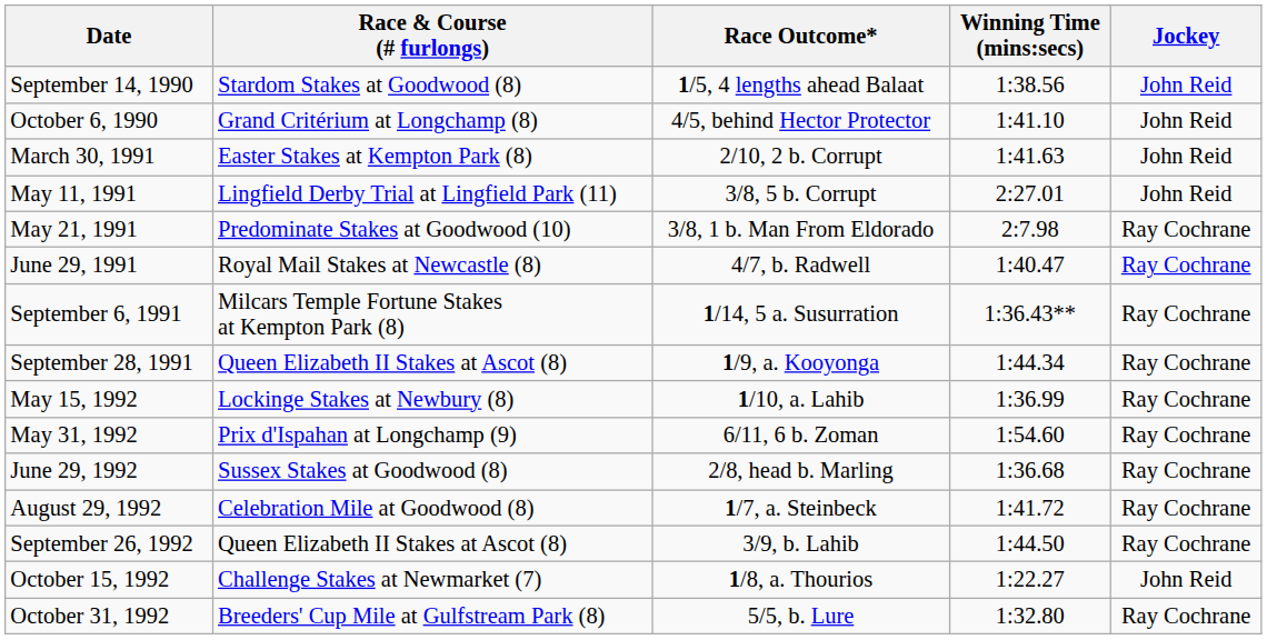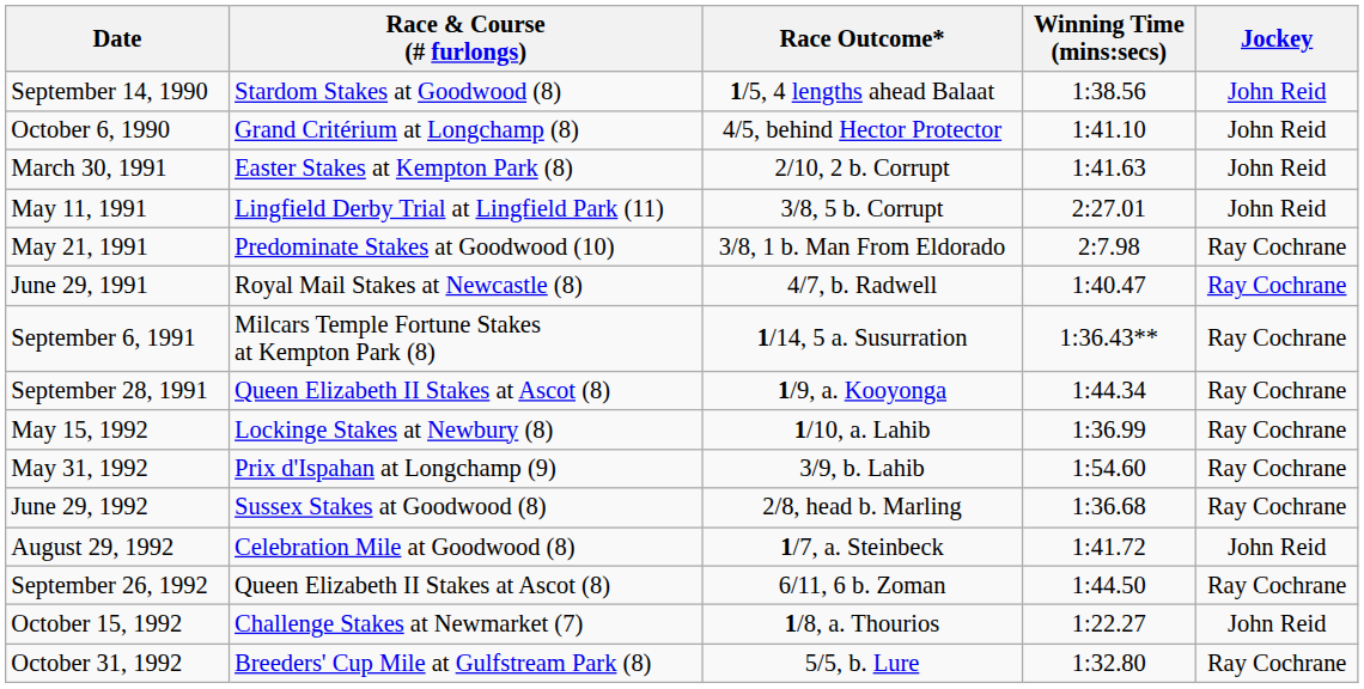May 31, 1992 | Race Outcome*: 6/11, 6 b. Zoman -> 3/9, b. Lahib
August 29, 1992 | Jockey: Ray Cochrane -> John Reid
September 26, 1992 | Race Outcome*: 3/9, b. Lahib -> 6/11, 6 b. Zoman
